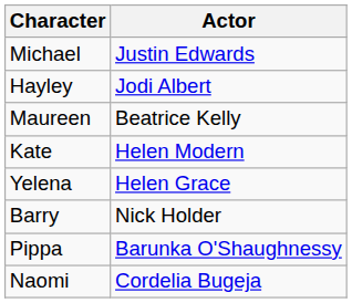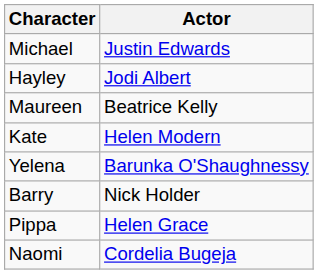Yelena | Actor: Helen Grace -> Barunka O'Shaughnessy
Pippa | Actor: Barunka O'Shaughnessy -> Helen Grace
